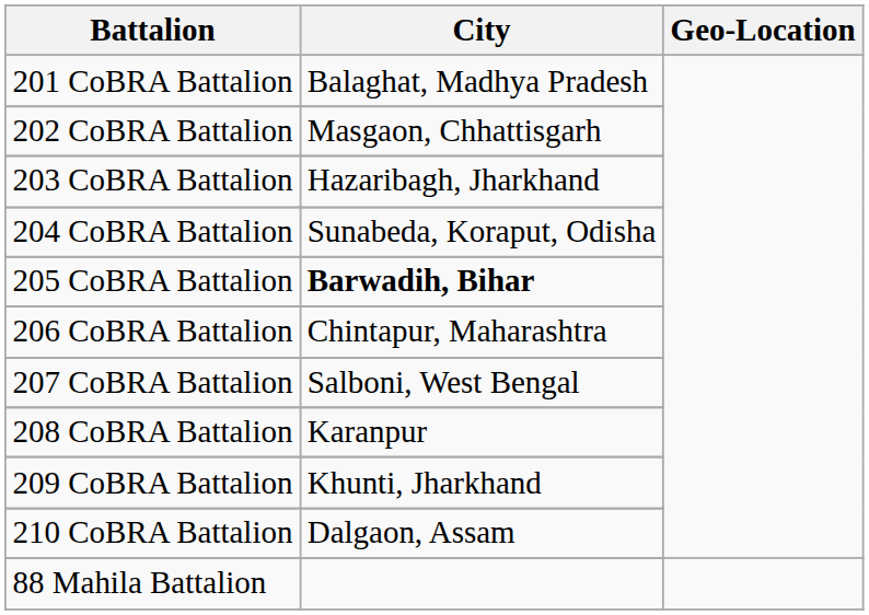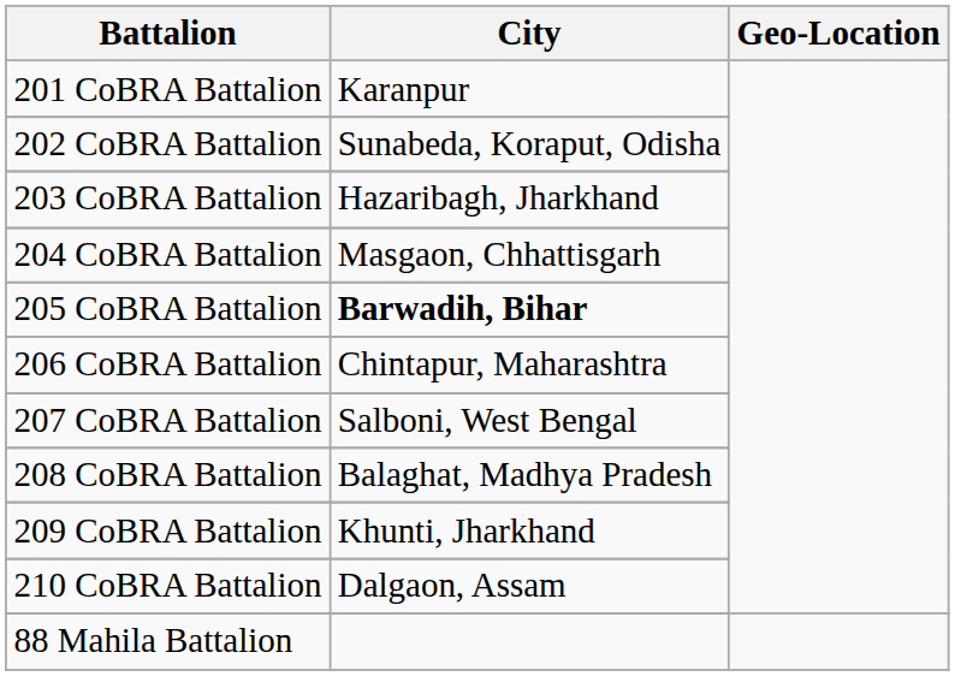201 CoBRA Battalion | City: Balaghat, Madhya Pradesh -> Karanpur
202 CoBRA Battalion | City: Masgaon, Chhattisgarh -> Sunabeda, Koraput, Odisha
204 CoBRA Battalion | City: Sunabeda, Koraput, Odisha -> Masgaon, Chhattisgarh
208 CoBRA Battalion | City: Karanpur -> Balaghat, Madhya Pradesh
